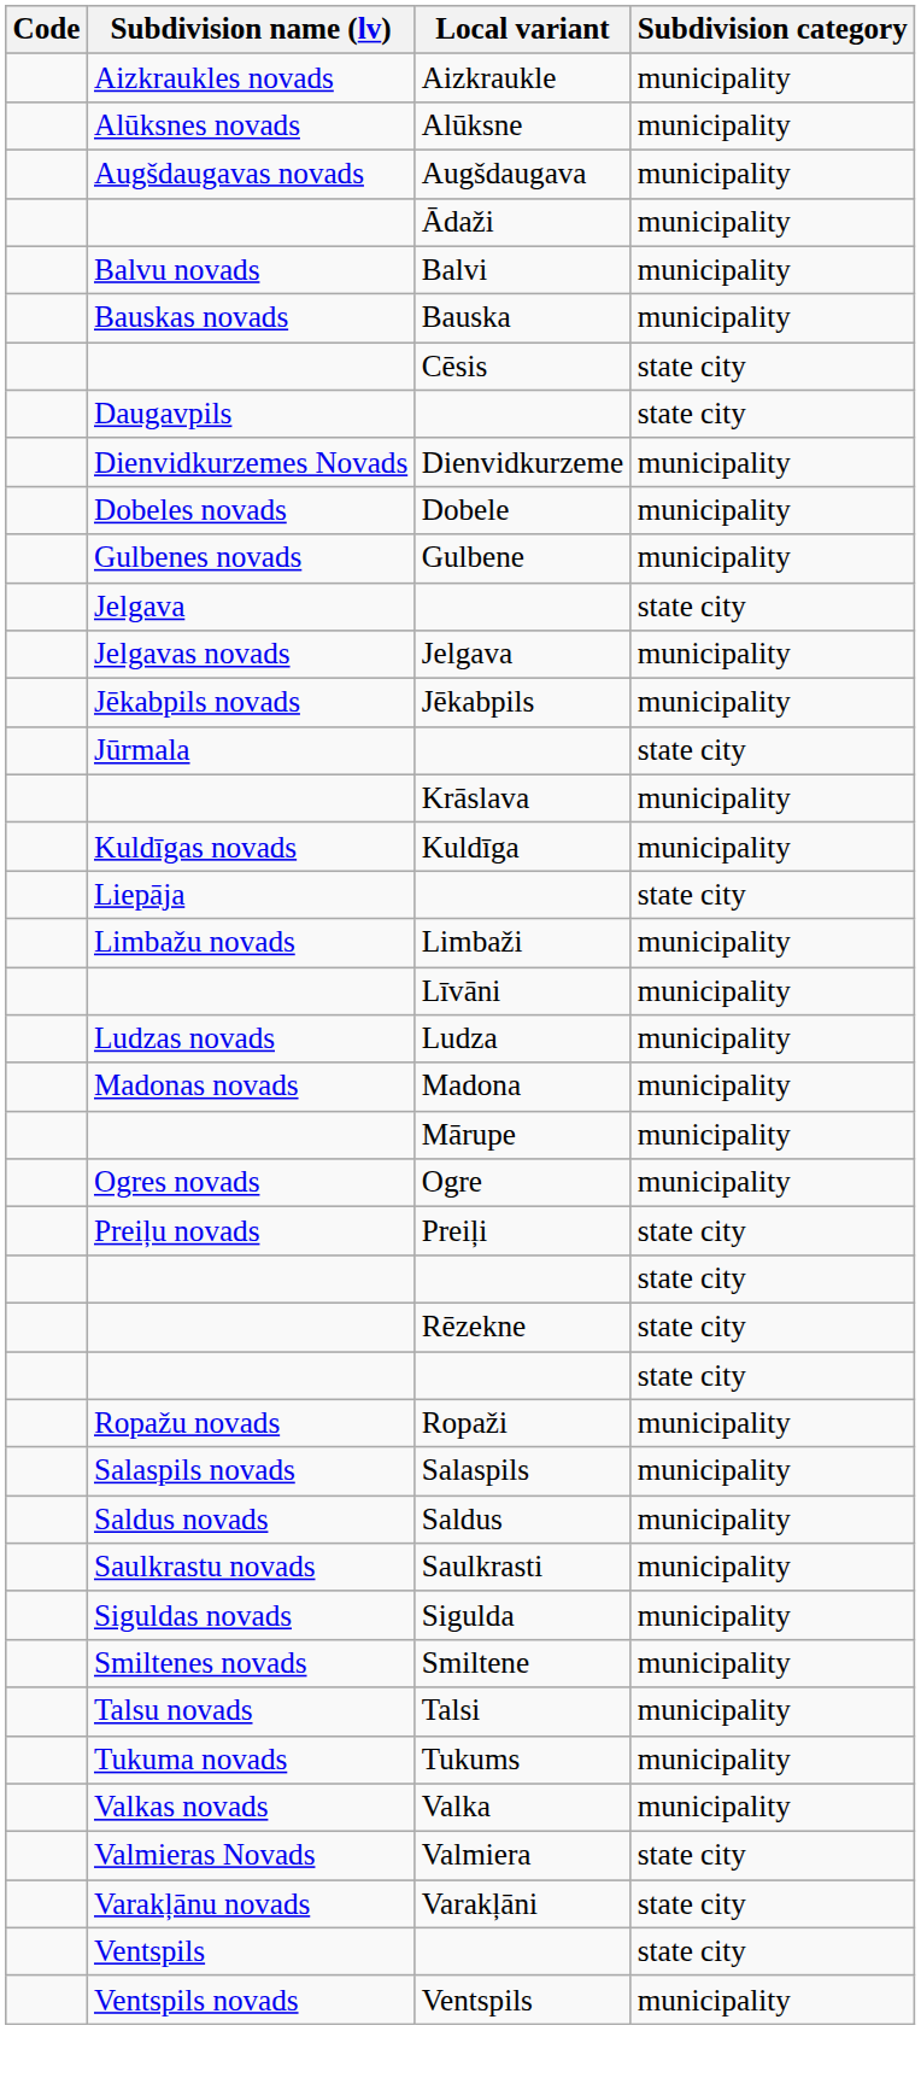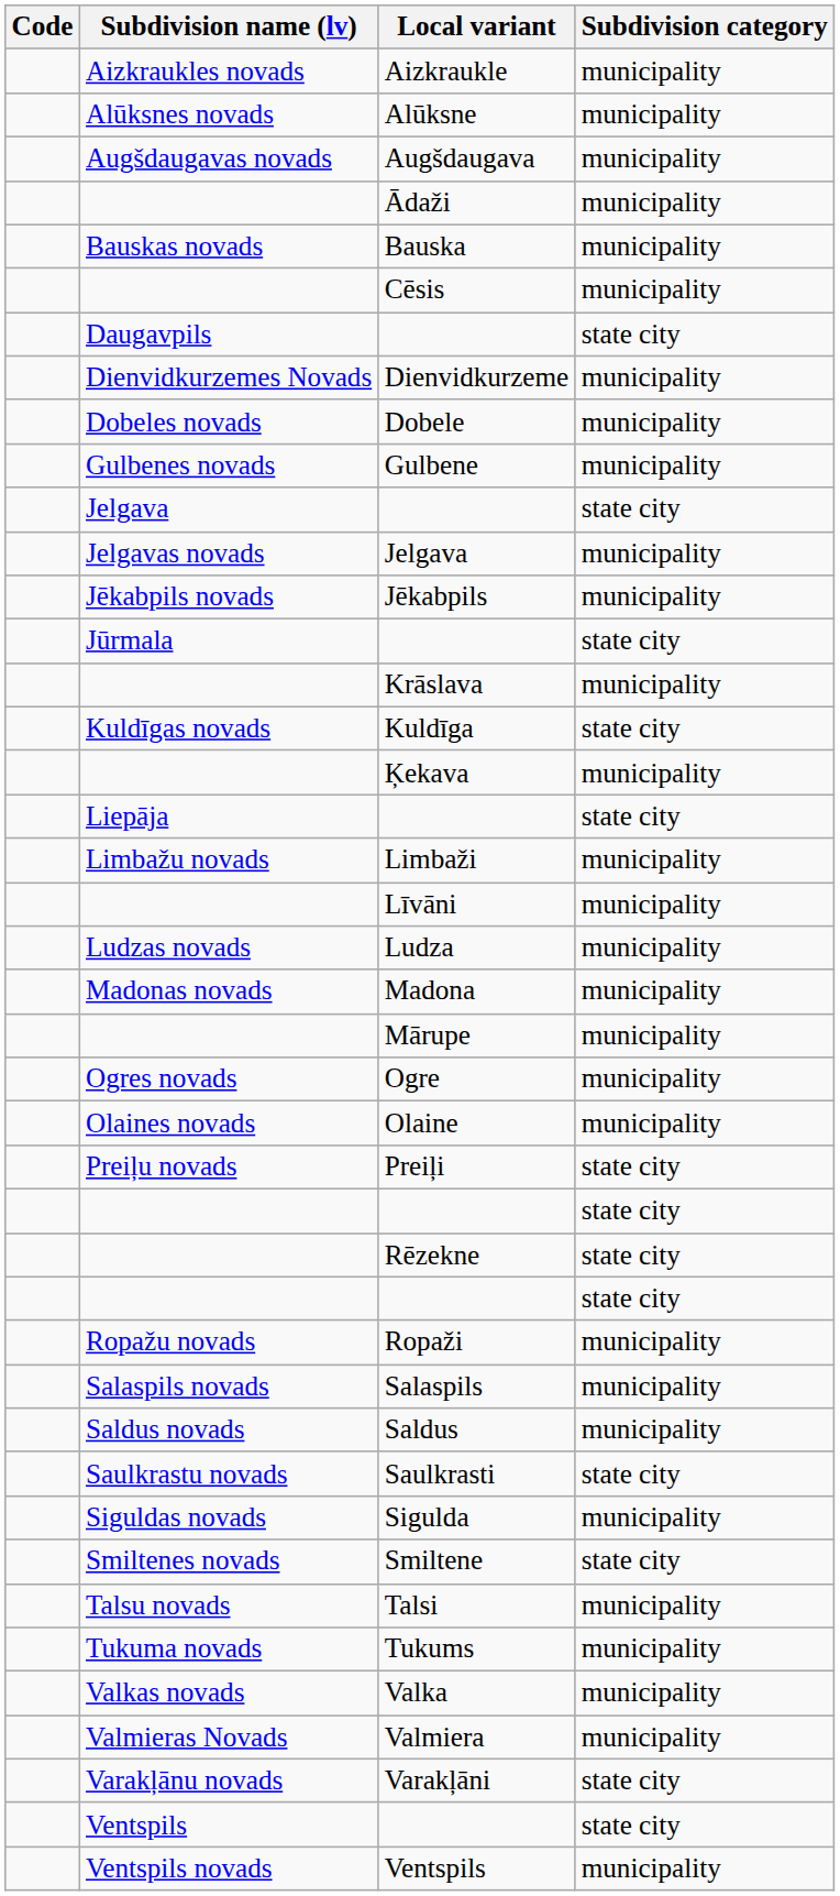- row: Balvu novads | Balvi | municipality
Cēsis | Subdivision category: state city -> municipality
Kuldīga | Subdivision category: municipality -> state city
+ row: Ķekava | municipality
+ row: Olaines novads | Olaine | municipality
Saulkrasti | Subdivision category: municipality -> state city
Smiltene | Subdivision category: municipality -> state city
Valmiera | Subdivision category: state city -> municipality
